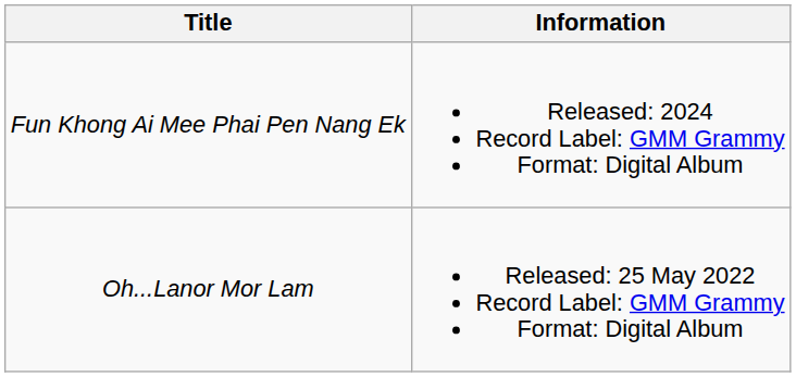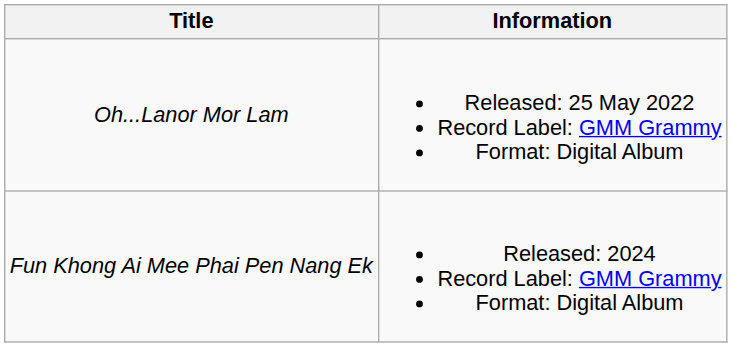rows swapped: Oh...Lanor Mor Lam <-> Fun Khong Ai Mee Phai Pen Nang Ek
